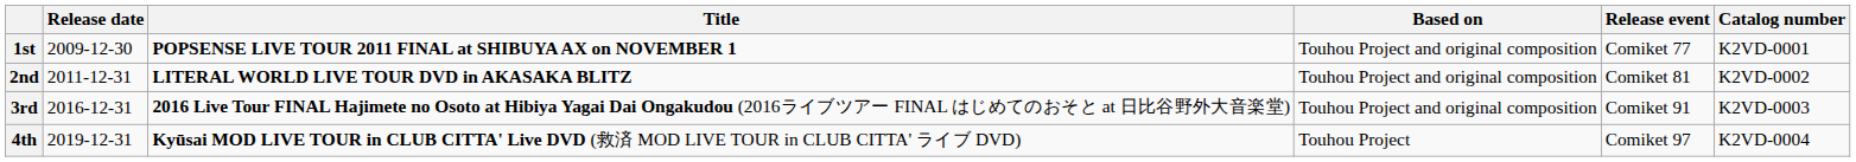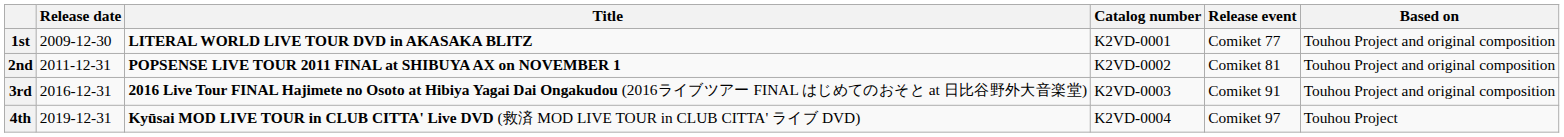columns swapped: Catalog number <-> Based on
1st | Title: POPSENSE LIVE TOUR 2011 FINAL at SHIBUYA AX on NOVEMBER 1 -> LITERAL WORLD LIVE TOUR DVD in AKASAKA BLITZ
2nd | Title: LITERAL WORLD LIVE TOUR DVD in AKASAKA BLITZ -> POPSENSE LIVE TOUR 2011 FINAL at SHIBUYA AX on NOVEMBER 1
